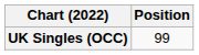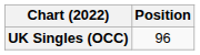UK Singles (OCC) | Position: 99 -> 96
